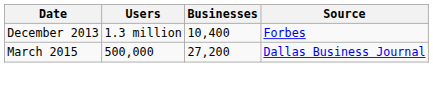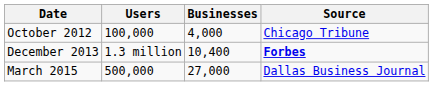+ row: October 2012 | 100,000 | 4,000 | Chicago Tribune
December 2013 | Source: normal -> bold
March 2015 | Businesses: 27,200 -> 27,000
